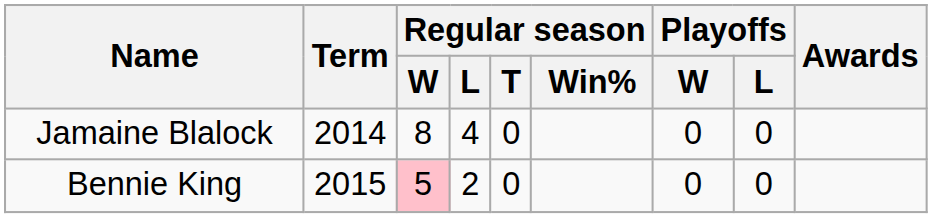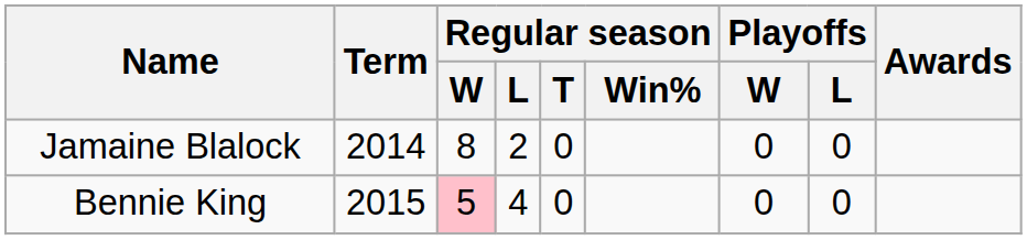Jamaine Blalock | Regular season / L: 4 -> 2
Bennie King | Regular season / L: 2 -> 4
